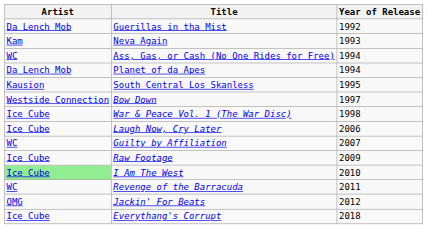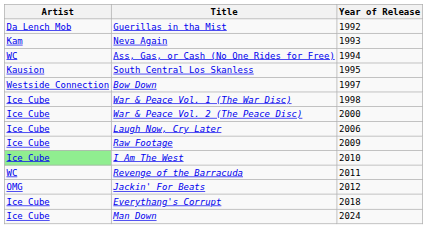- row: Da Lench Mob | Planet of da Apes | 1994
+ row: Ice Cube | War & Peace Vol. 2 (The Peace Disc) | 2000
- row: WC | Guilty by Affiliation | 2007
+ row: Ice Cube | Man Down | 2024
